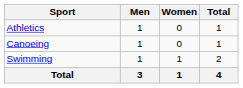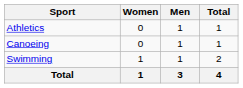columns swapped: Men <-> Women
